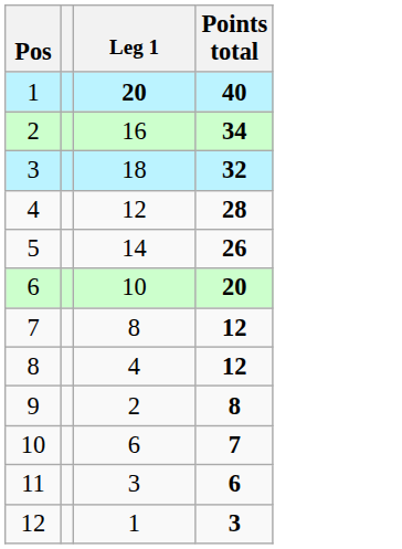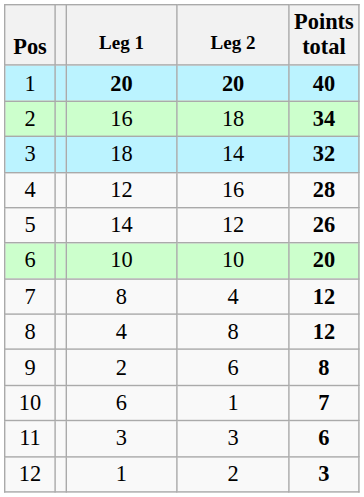+ column: Leg 2 | 20 | 18 | 14 | 16 | 12 | 10 | 4 | 8 | 6 | 1 | 3 | 2
